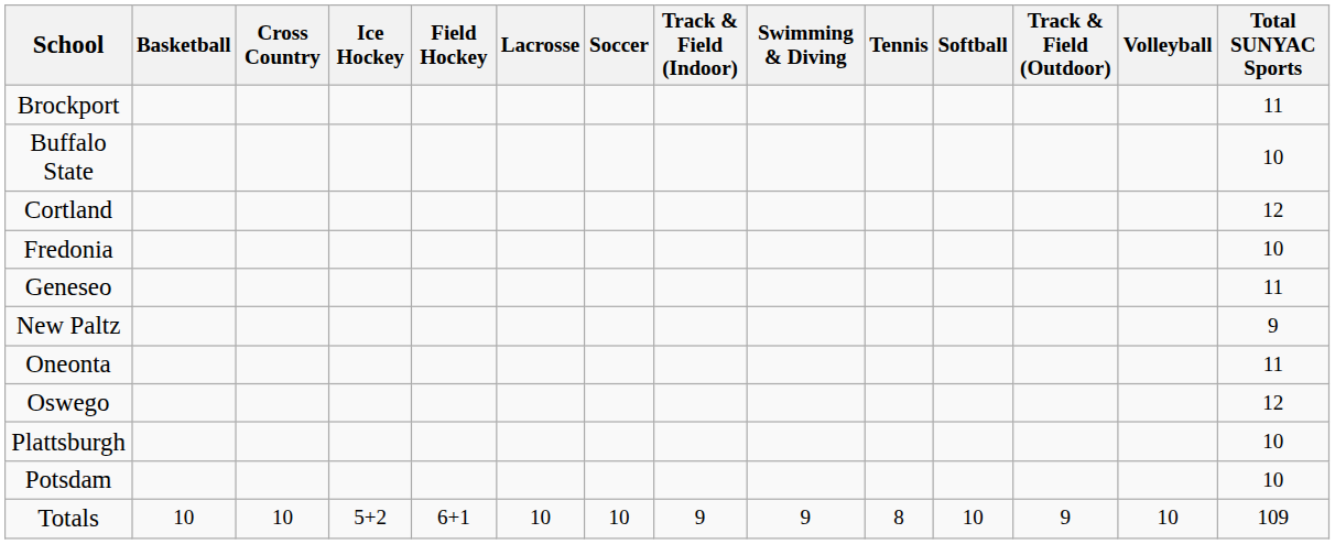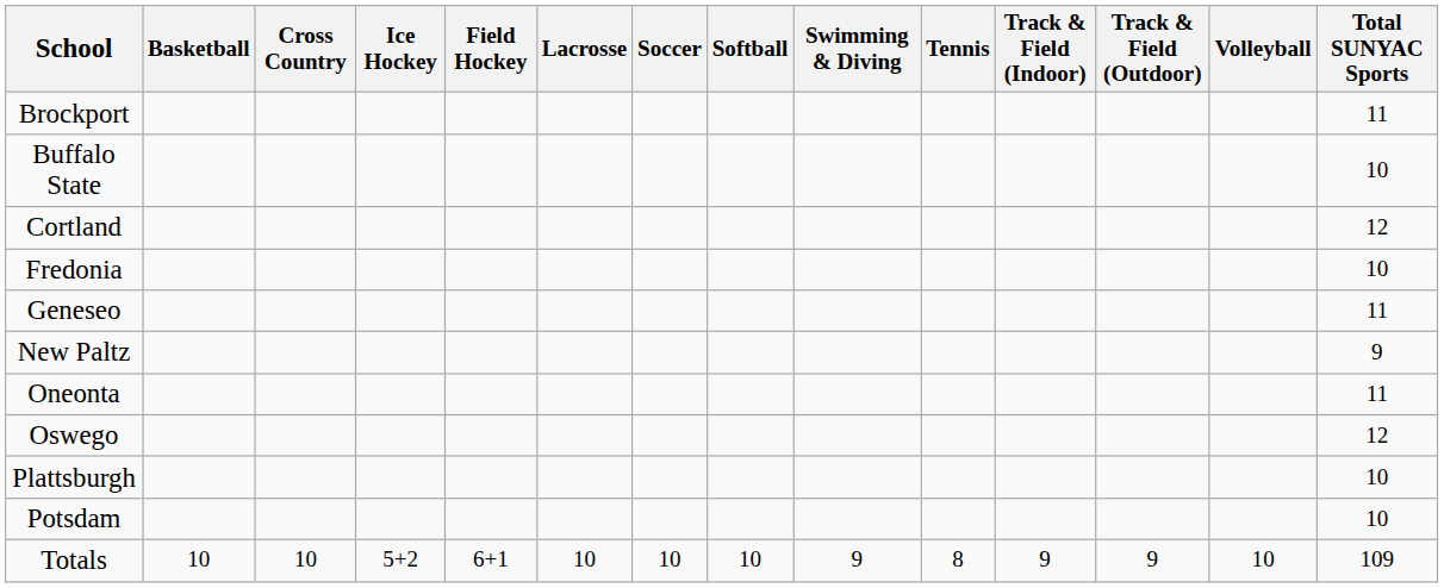columns swapped: Softball <-> Track & Field (Indoor)
